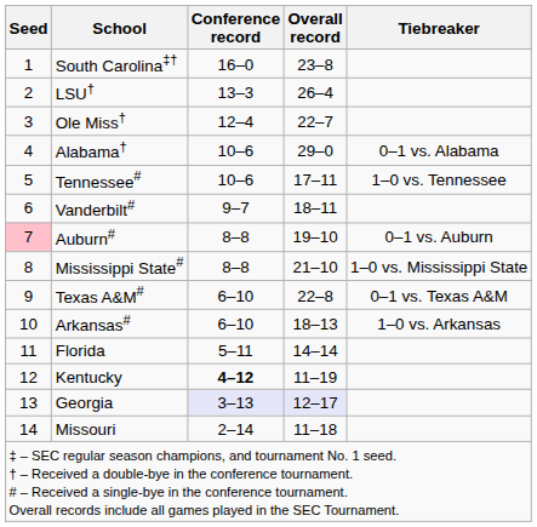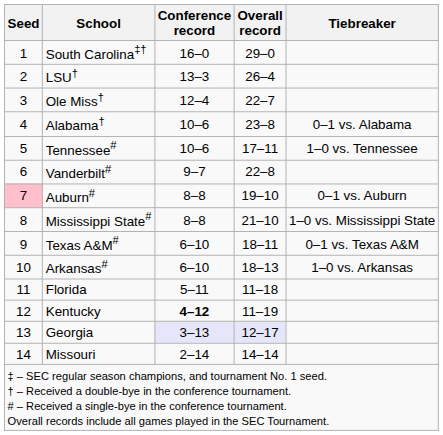South Carolina‡† | Overall record: 23–8 -> 29–0
Alabama† | Overall record: 29–0 -> 23–8
Vanderbilt# | Overall record: 18–11 -> 22–8
Texas A&M# | Overall record: 22–8 -> 18–11
Florida | Overall record: 14–14 -> 11–18
Missouri | Overall record: 11–18 -> 14–14
